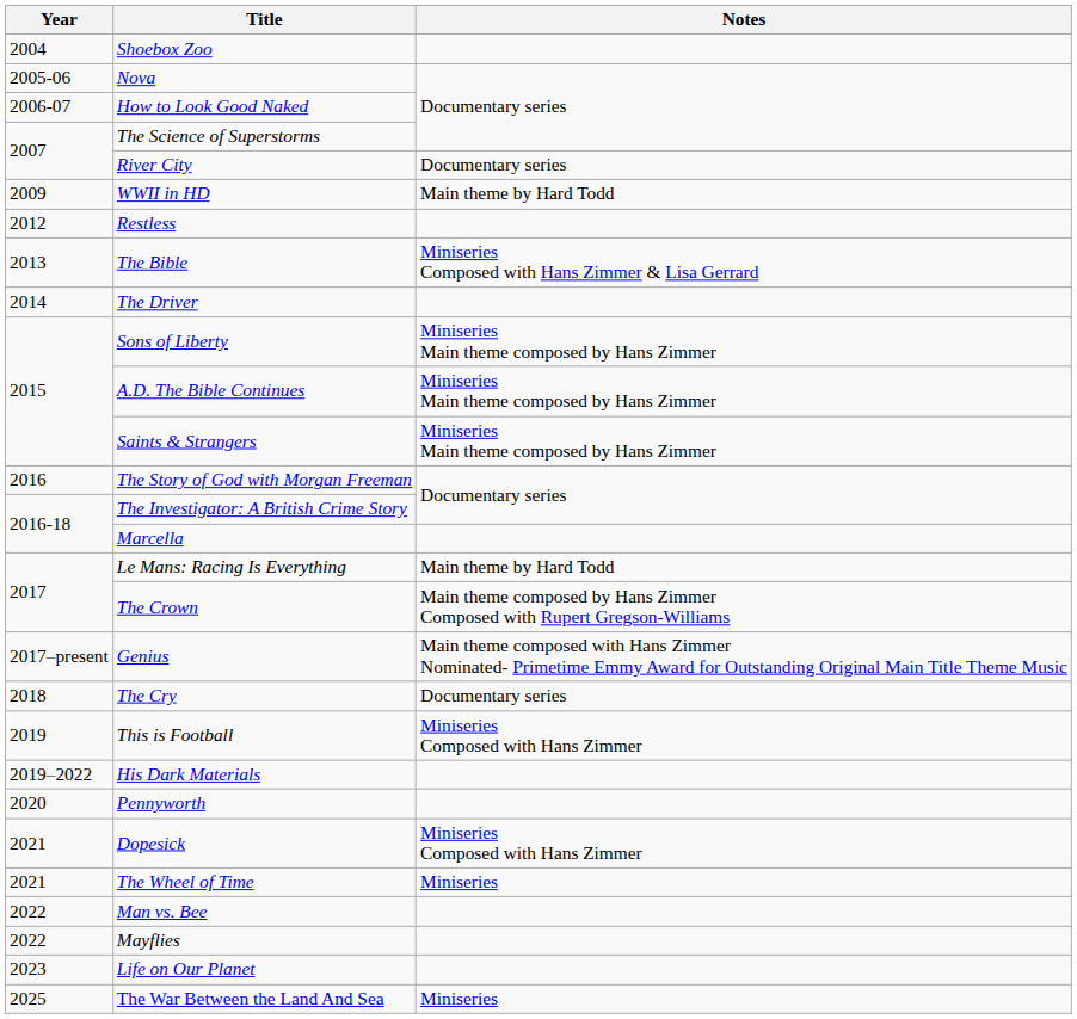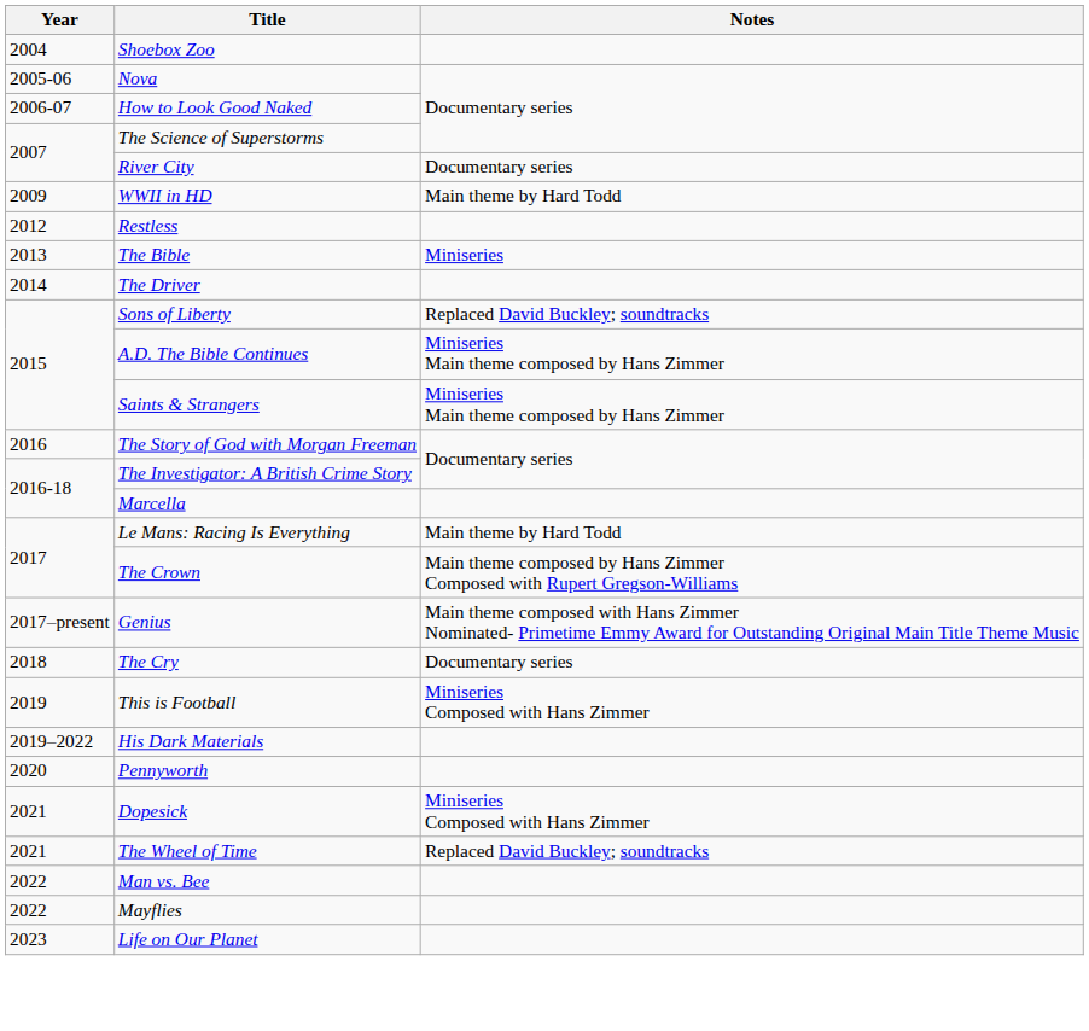The Bible | Notes: Miniseries Composed with Hans Zimmer & Lisa Gerrard -> Miniseries
Sons of Liberty | Notes: Miniseries Main theme composed by Hans Zimmer -> Replaced David Buckley; soundtracks
The Wheel of Time | Notes: Miniseries -> Replaced David Buckley; soundtracks
- row: 2025 | The War Between the Land And Sea | Miniseries
